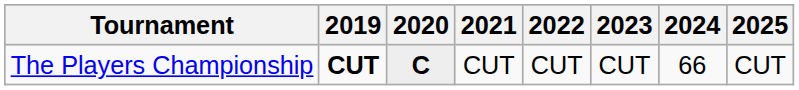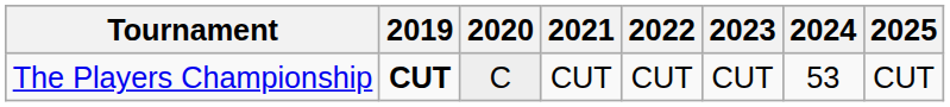The Players Championship | 2020: bold -> normal
The Players Championship | 2024: 66 -> 53
